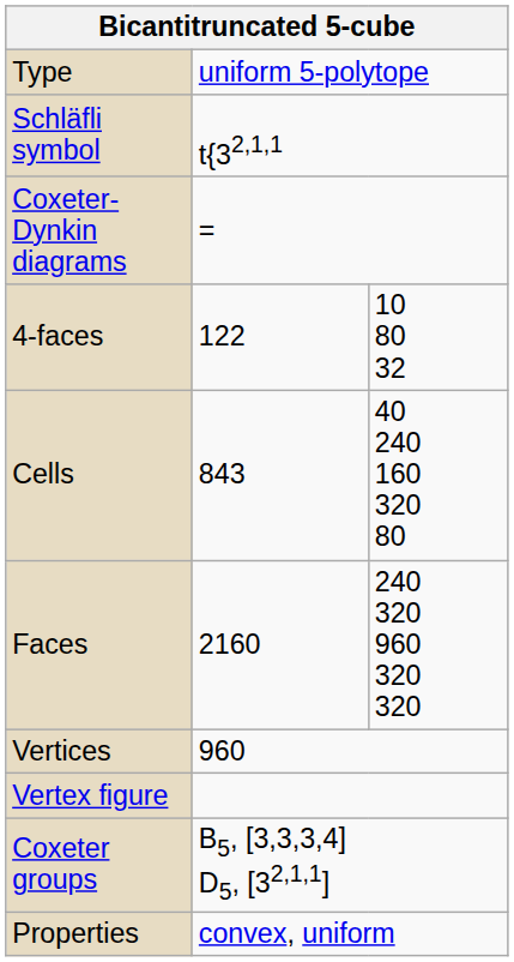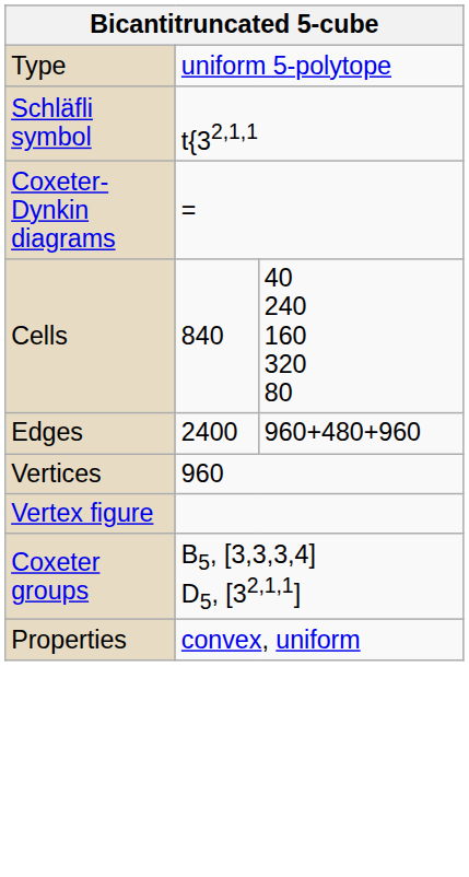- row: 4-faces | 122 | 10 80 32
Cells | column 2: 843 -> 840
- row: Faces | 2160 | 240 320 960 320 320
+ row: Edges | 2400 | 960+480+960
